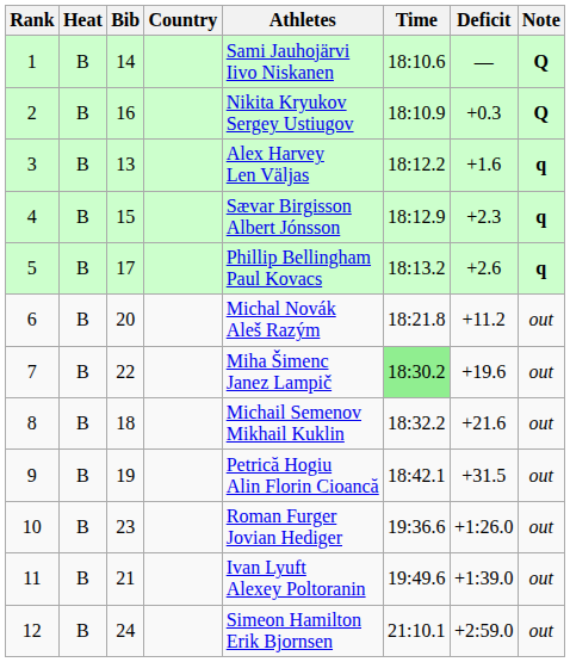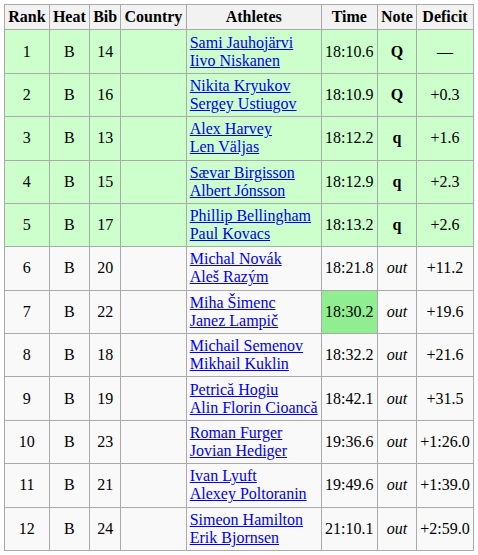columns swapped: Deficit <-> Note
